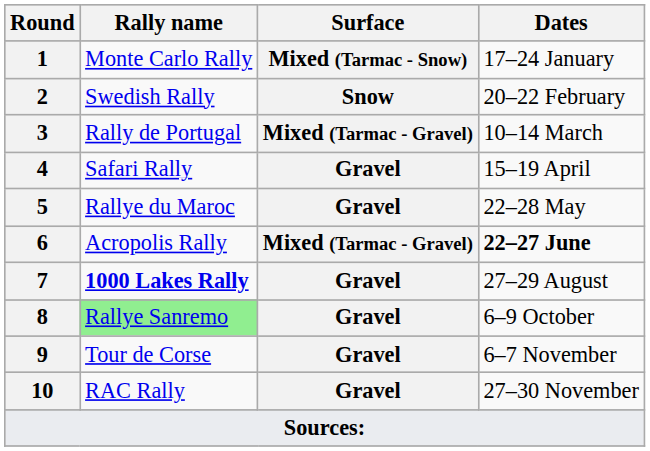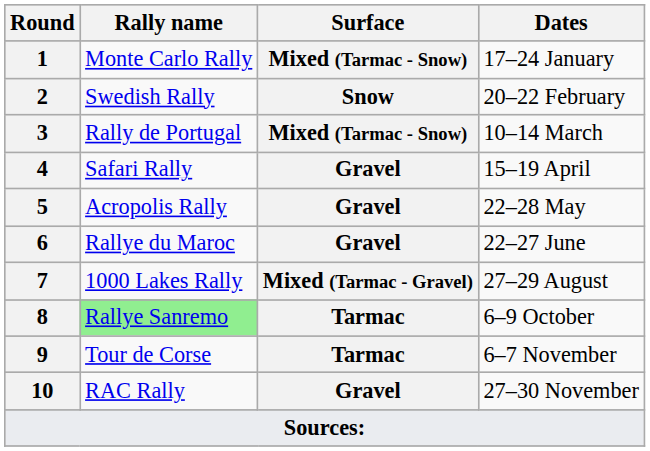3 | Surface: Mixed (Tarmac - Gravel) -> Mixed (Tarmac - Snow)
5 | Rally name: Rallye du Maroc -> Acropolis Rally
6 | Rally name: Acropolis Rally -> Rallye du Maroc
6 | Surface: Mixed (Tarmac - Gravel) -> Gravel
6 | Dates: bold -> normal
7 | Rally name: bold -> normal
7 | Surface: Gravel -> Mixed (Tarmac - Gravel)
8 | Surface: Gravel -> Tarmac
9 | Surface: Gravel -> Tarmac
